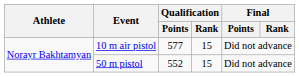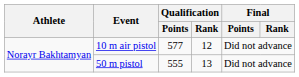10 m air pistol | Qualification / Rank: 15 -> 12
50 m pistol | Qualification / Points: 552 -> 555
50 m pistol | Qualification / Rank: 15 -> 13
